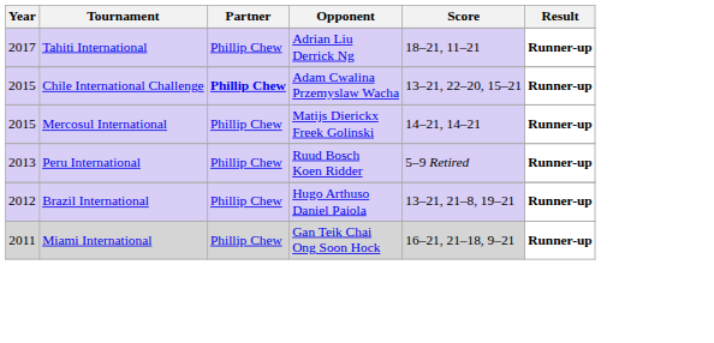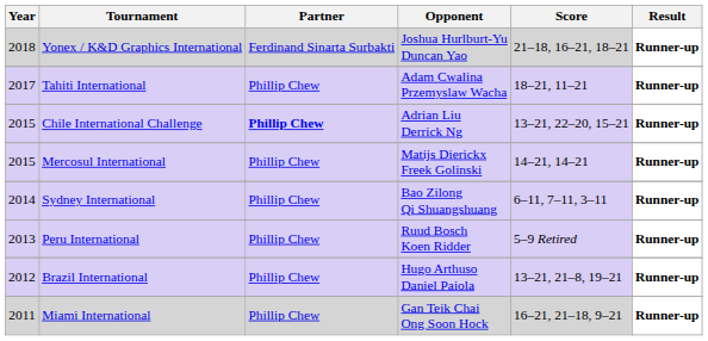+ row: 2018 | Yonex / K&D Graphics International | Ferdinand Sinarta Surbakti | Joshua Hurlburt-Yu Duncan Yao | 21–18, 16–21, 18–21 | Runner-up
Tahiti International | Opponent: Adrian Liu Derrick Ng -> Adam Cwalina Przemyslaw Wacha
Chile International Challenge | Opponent: Adam Cwalina Przemyslaw Wacha -> Adrian Liu Derrick Ng
+ row: 2014 | Sydney International | Phillip Chew | Bao Zilong Qi Shuangshuang | 6–11, 7–11, 3–11 | Runner-up
